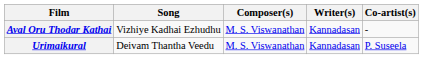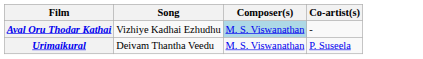- column: Writer(s) | Kannadasan | Kannadasan
Aval Oru Thodar Kathai | Composer(s): no background -> lightblue background
